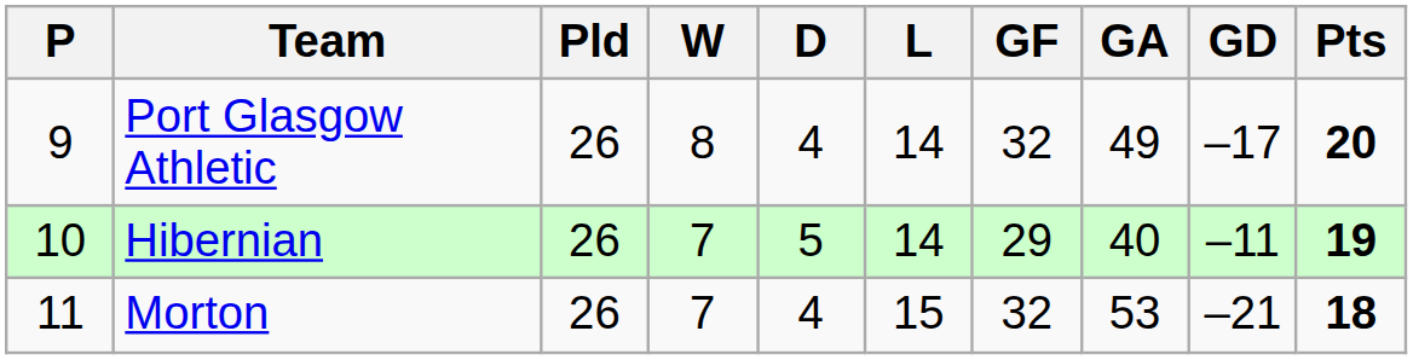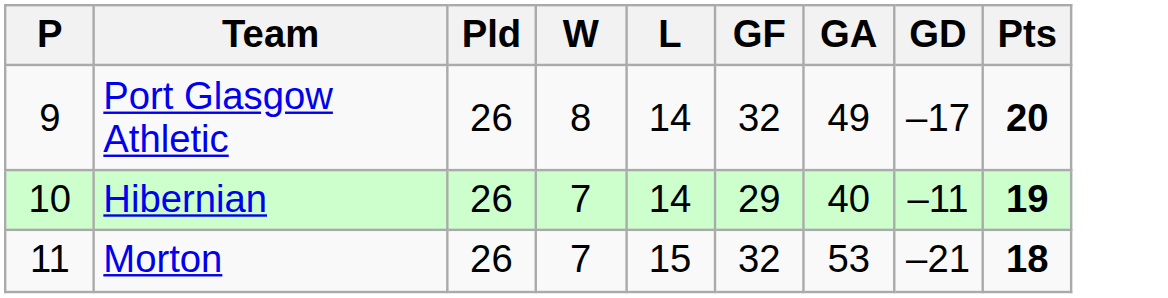- column: D | 4 | 5 | 4
